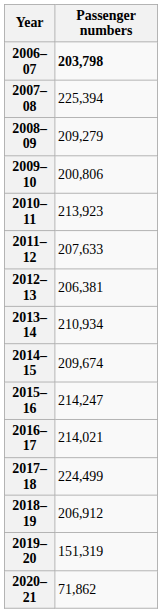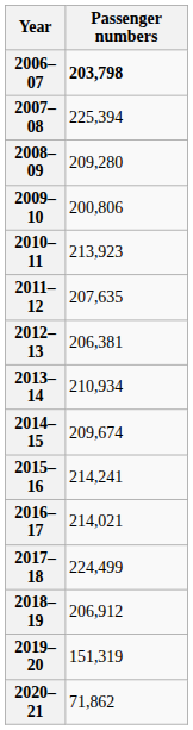2008–09 | Passenger numbers: 209,279 -> 209,280
2011–12 | Passenger numbers: 207,633 -> 207,635
2015–16 | Passenger numbers: 214,247 -> 214,241
